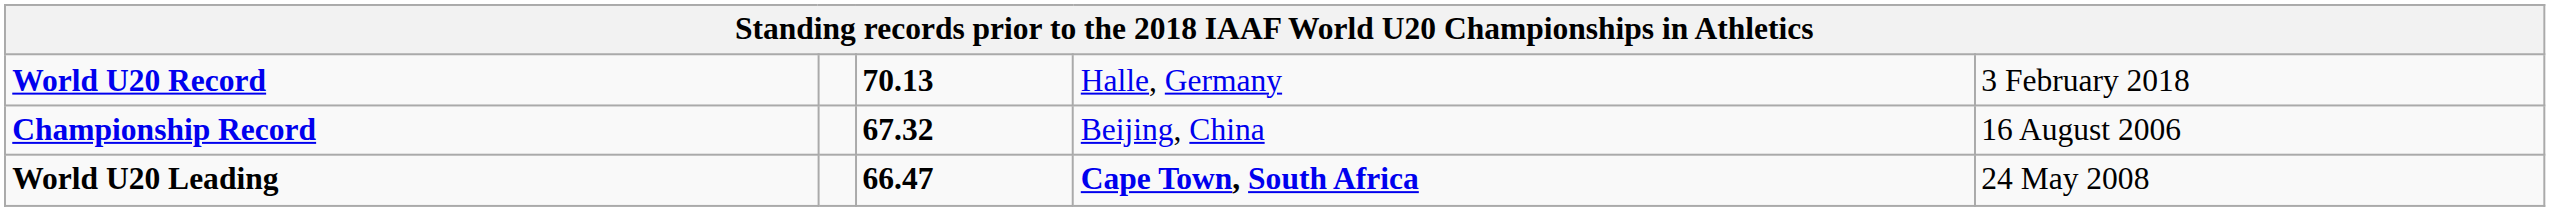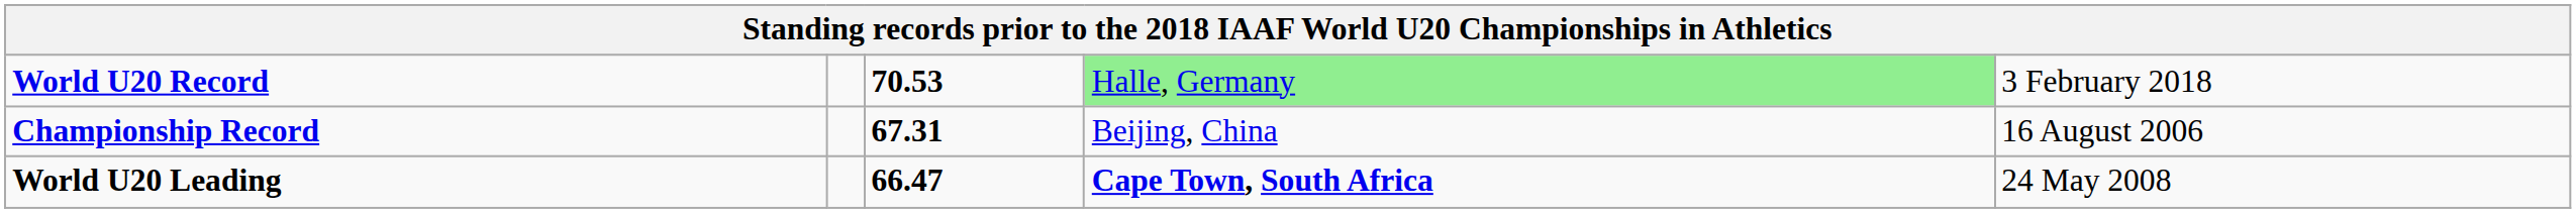World U20 Record | column 3: 70.13 -> 70.53
World U20 Record | column 4: no background -> lightgreen background
Championship Record | column 3: 67.32 -> 67.31
